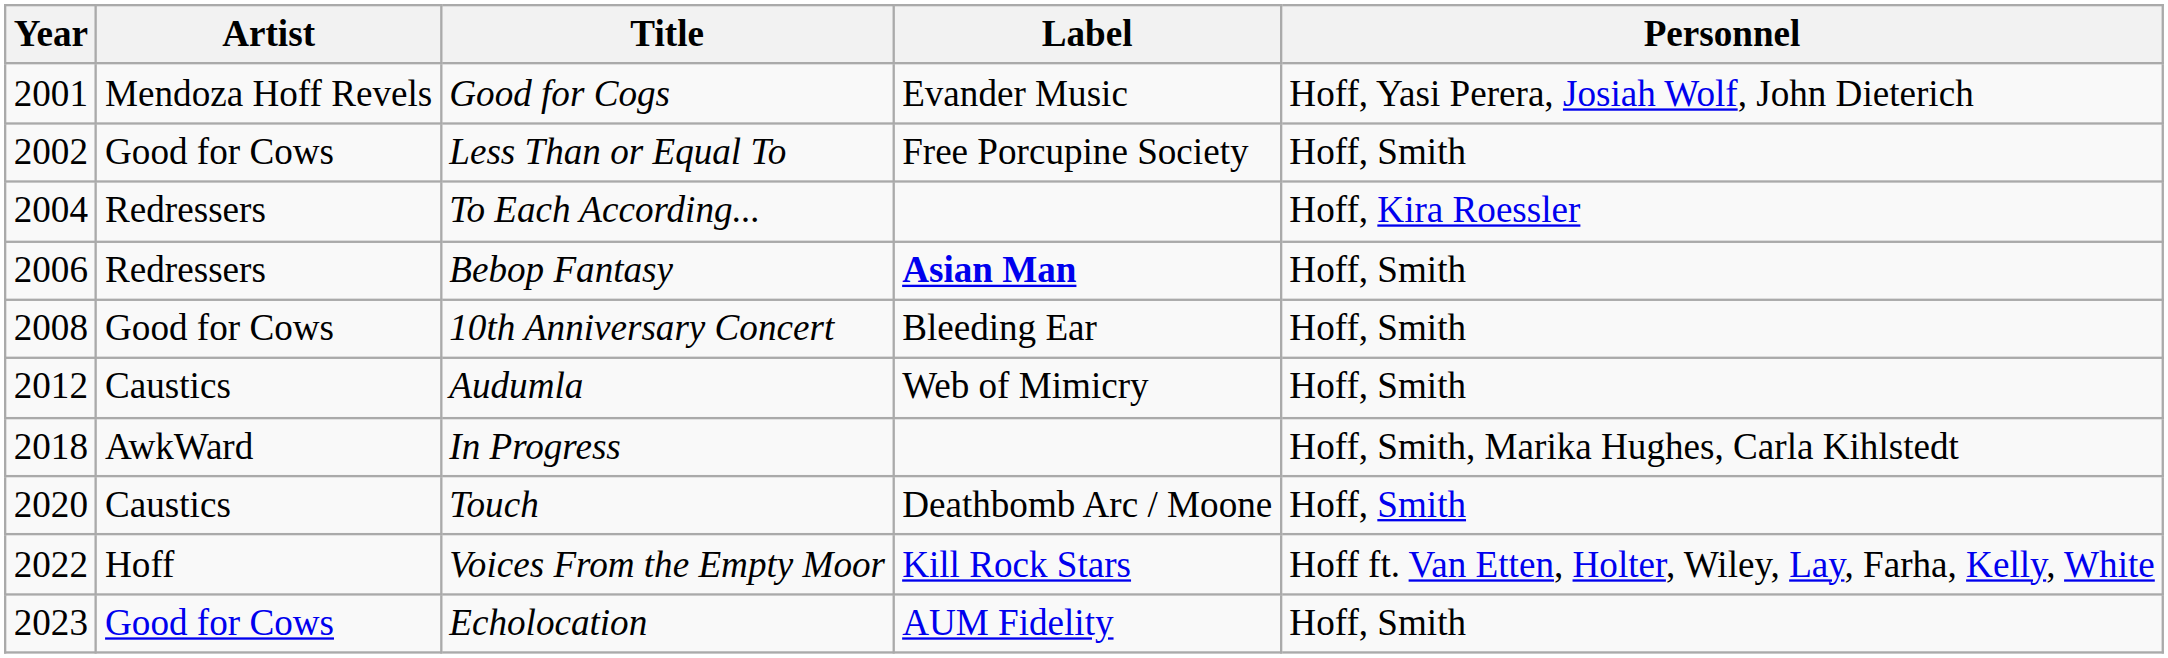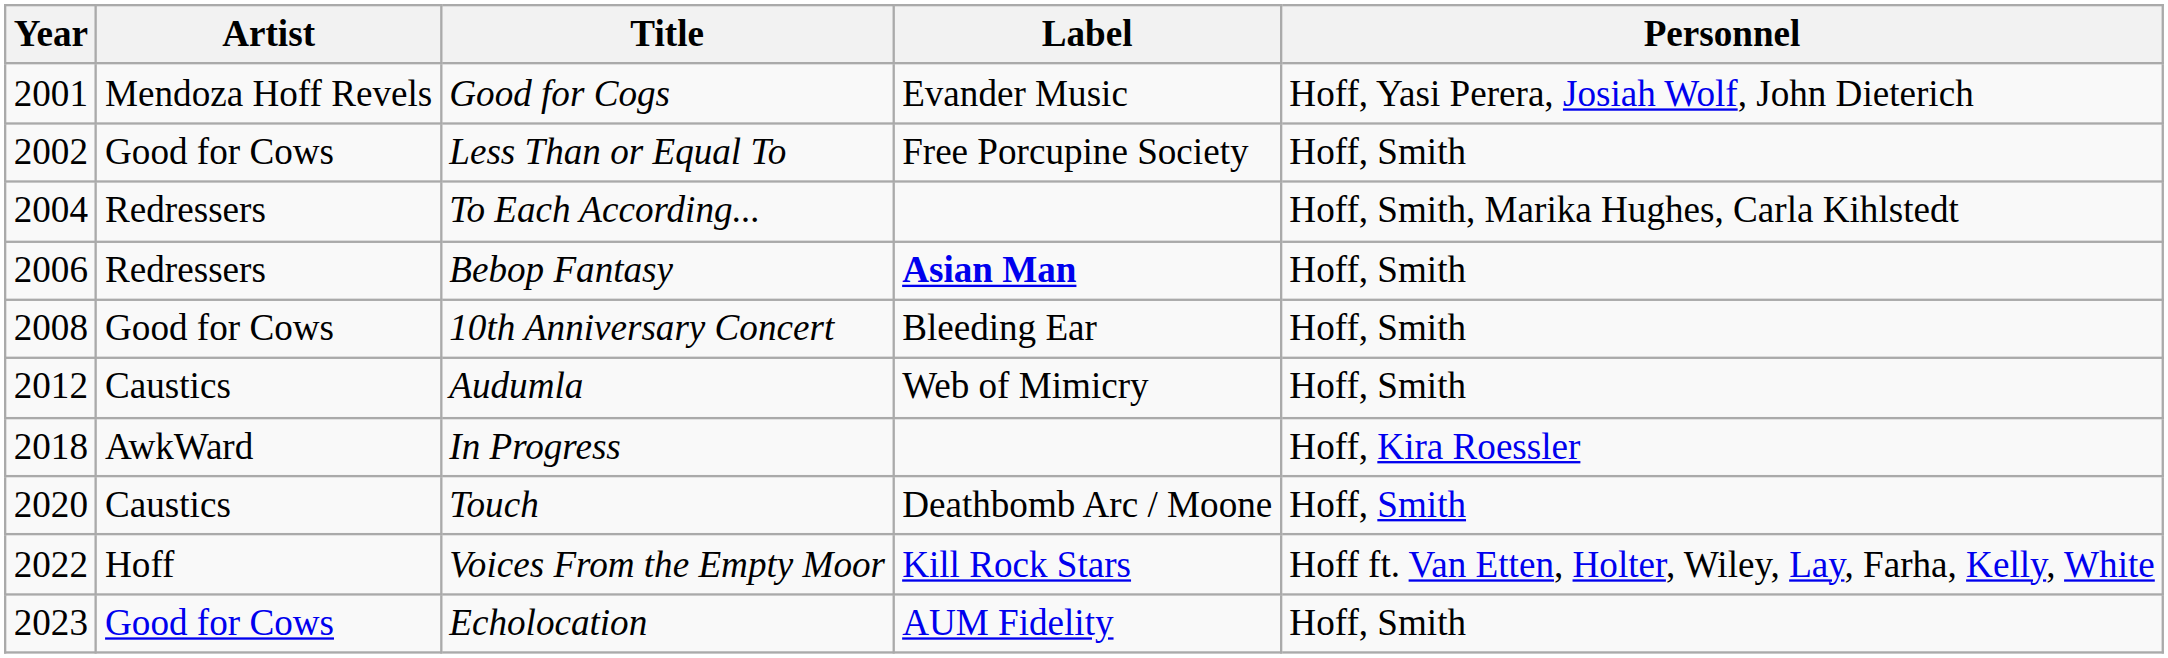To Each According... | Personnel: Hoff, Kira Roessler -> Hoff, Smith, Marika Hughes, Carla Kihlstedt
In Progress | Personnel: Hoff, Smith, Marika Hughes, Carla Kihlstedt -> Hoff, Kira Roessler
